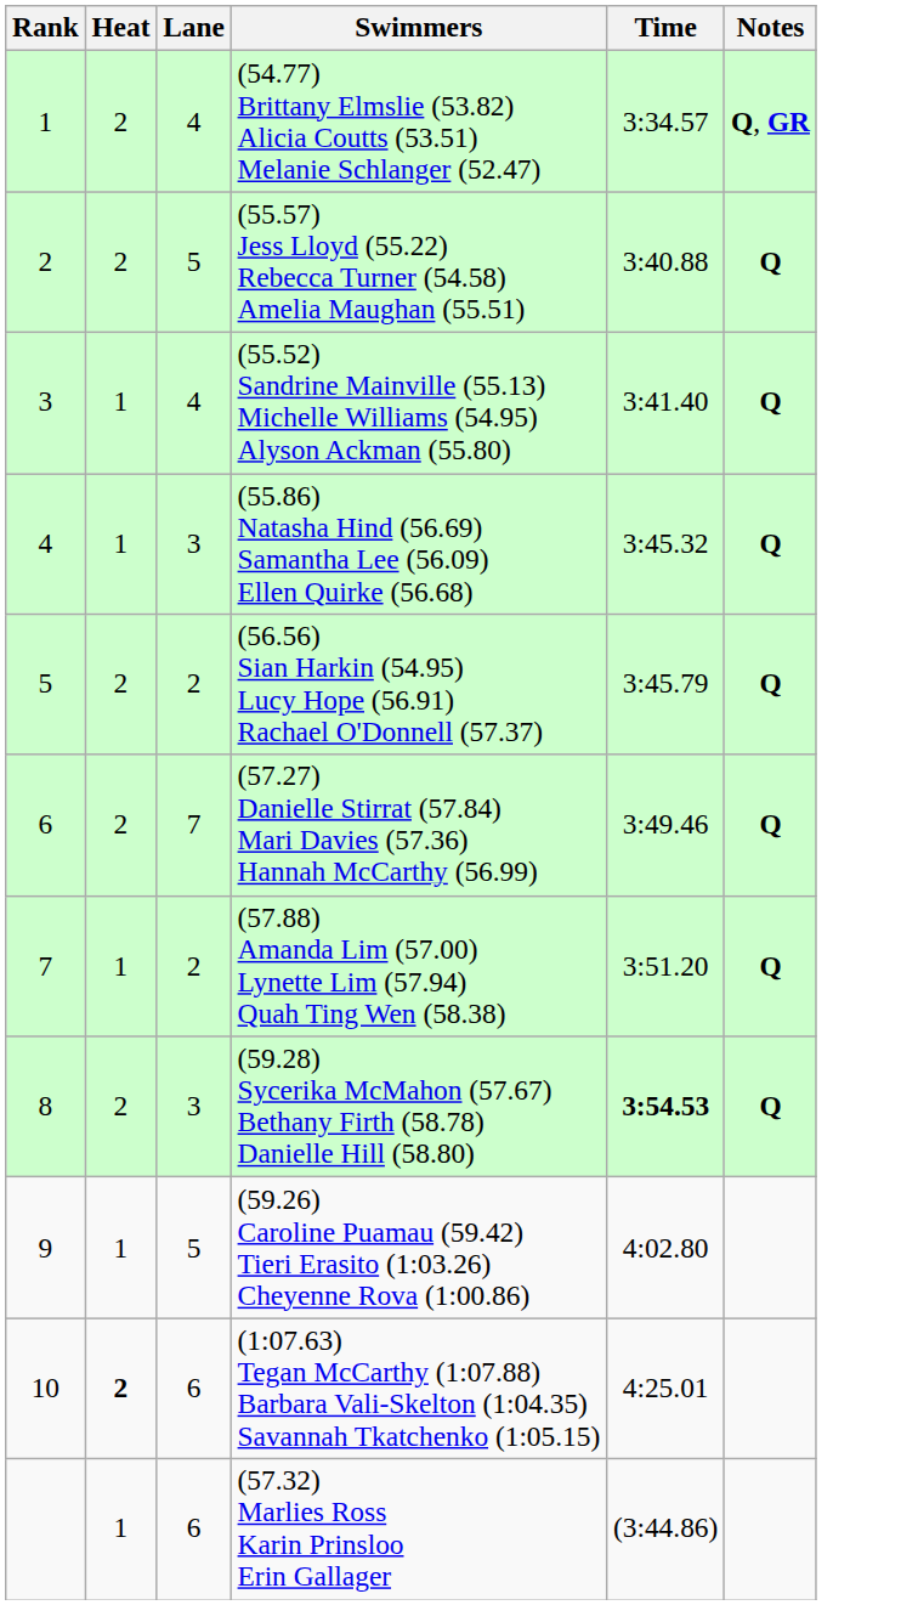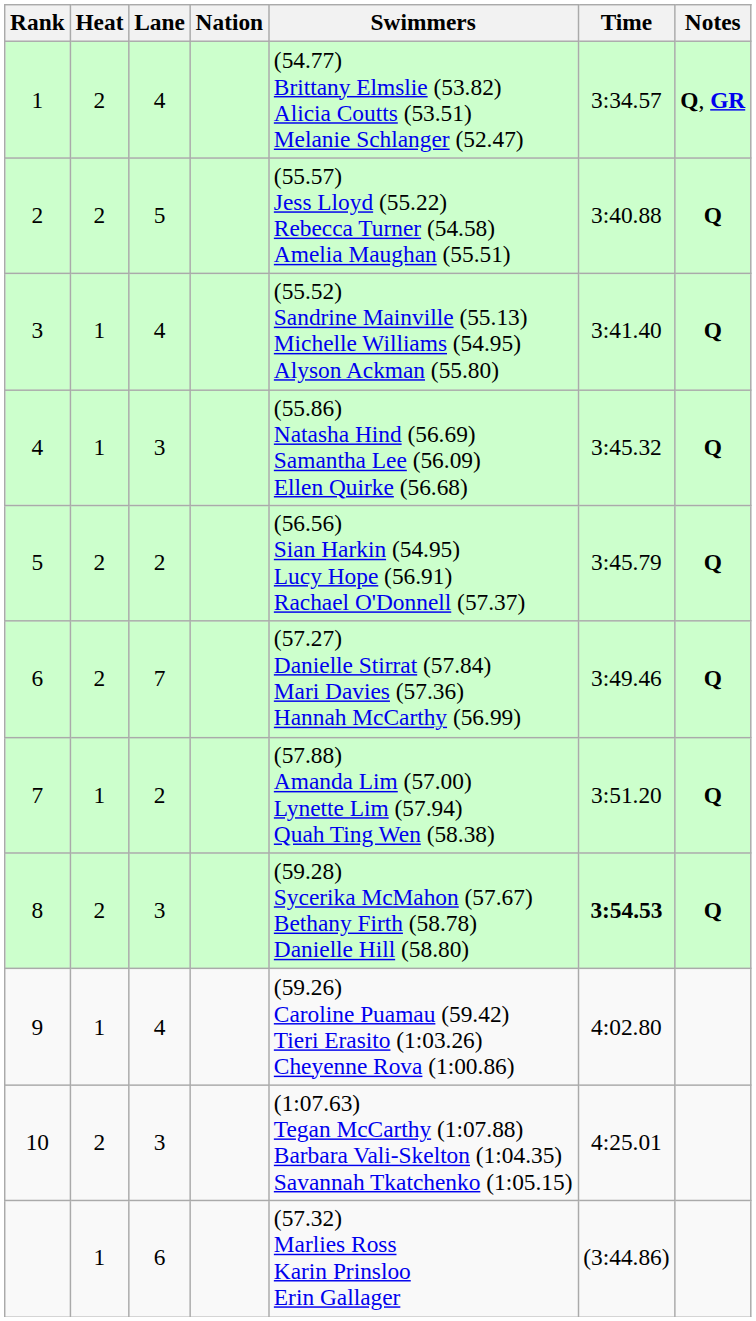+ column: Nation
9 | Lane: 5 -> 4
10 | Heat: bold -> normal
10 | Lane: 6 -> 3
